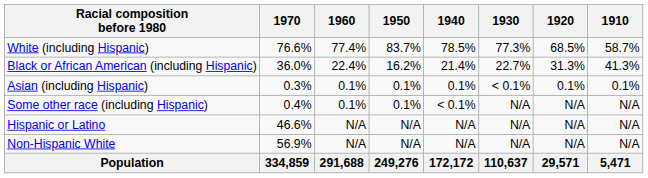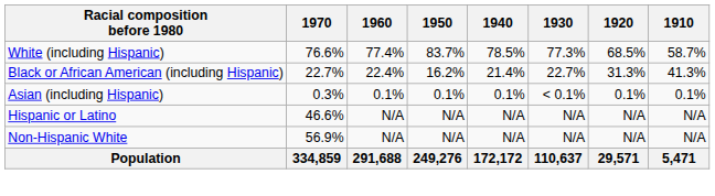Black or African American (including Hispanic) | 1970: 36.0% -> 22.7%
- row: Some other race (including Hispanic) | 0.4% | 0.1% | 0.1% | < 0.1% | N/A | N/A | N/A
